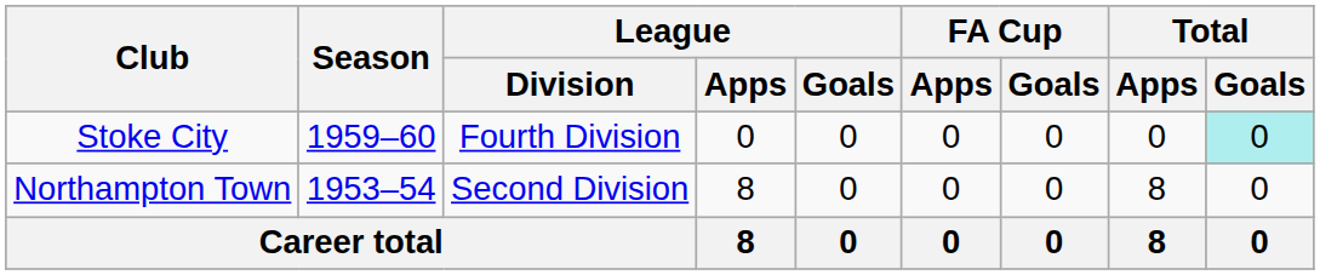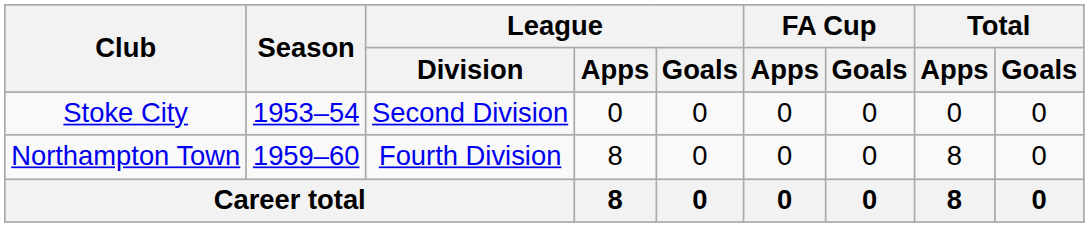Stoke City | Season: 1959–60 -> 1953–54
Stoke City | League / Division: Fourth Division -> Second Division
Stoke City | Total / Goals: paleturquoise background -> no background
Northampton Town | Season: 1953–54 -> 1959–60
Northampton Town | League / Division: Second Division -> Fourth Division
